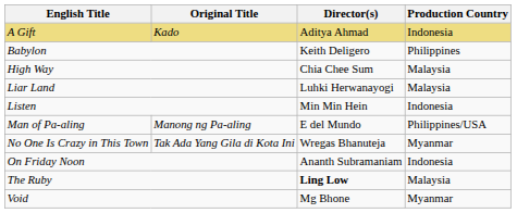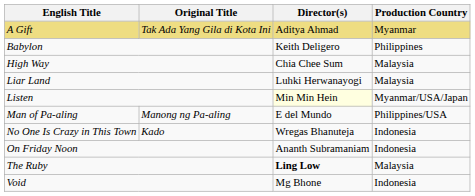A Gift | Original Title: Kado -> Tak Ada Yang Gila di Kota Ini
A Gift | Production Country: Indonesia -> Myanmar
Listen | Director(s): no background -> lightyellow background
Listen | Production Country: Indonesia -> Myanmar/USA/Japan
No One Is Crazy in This Town | Original Title: Tak Ada Yang Gila di Kota Ini -> Kado
No One Is Crazy in This Town | Production Country: Myanmar -> Indonesia
Void | Production Country: Myanmar -> Indonesia
